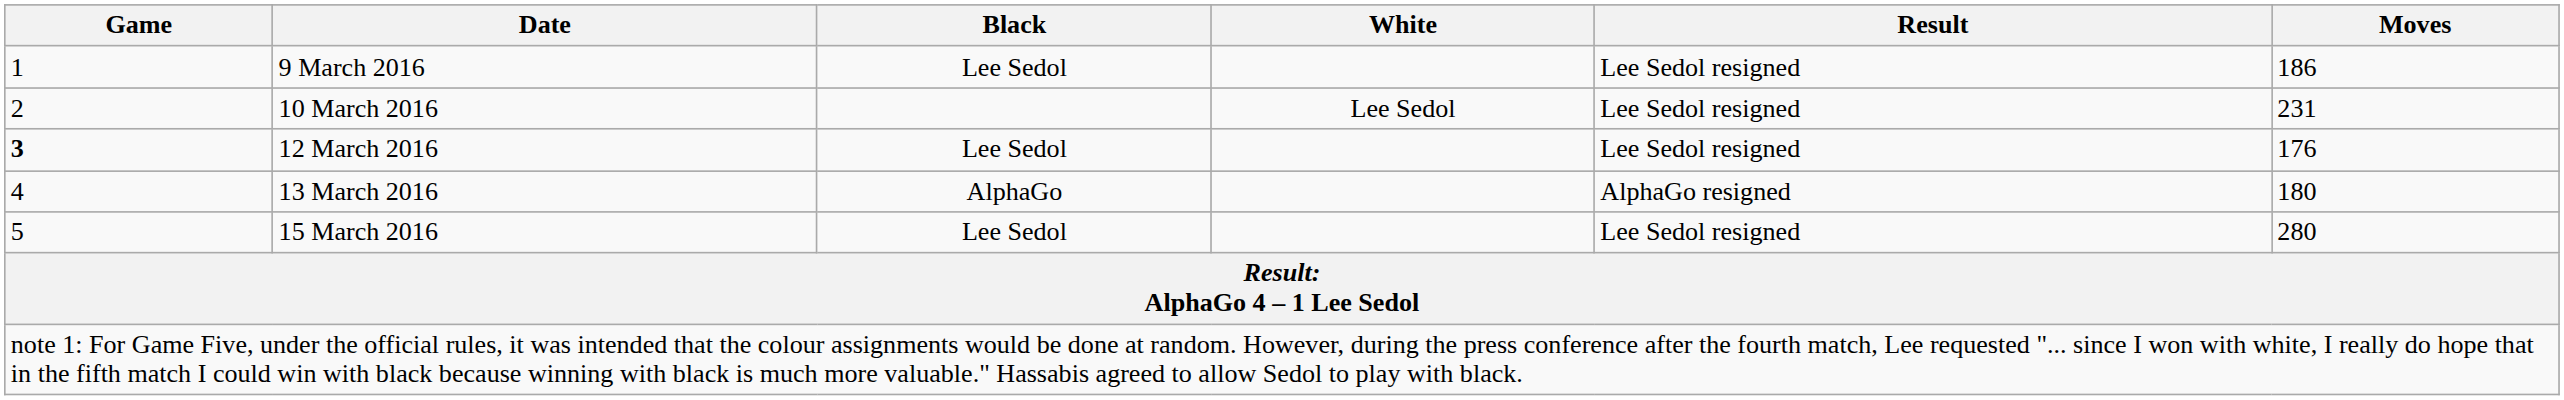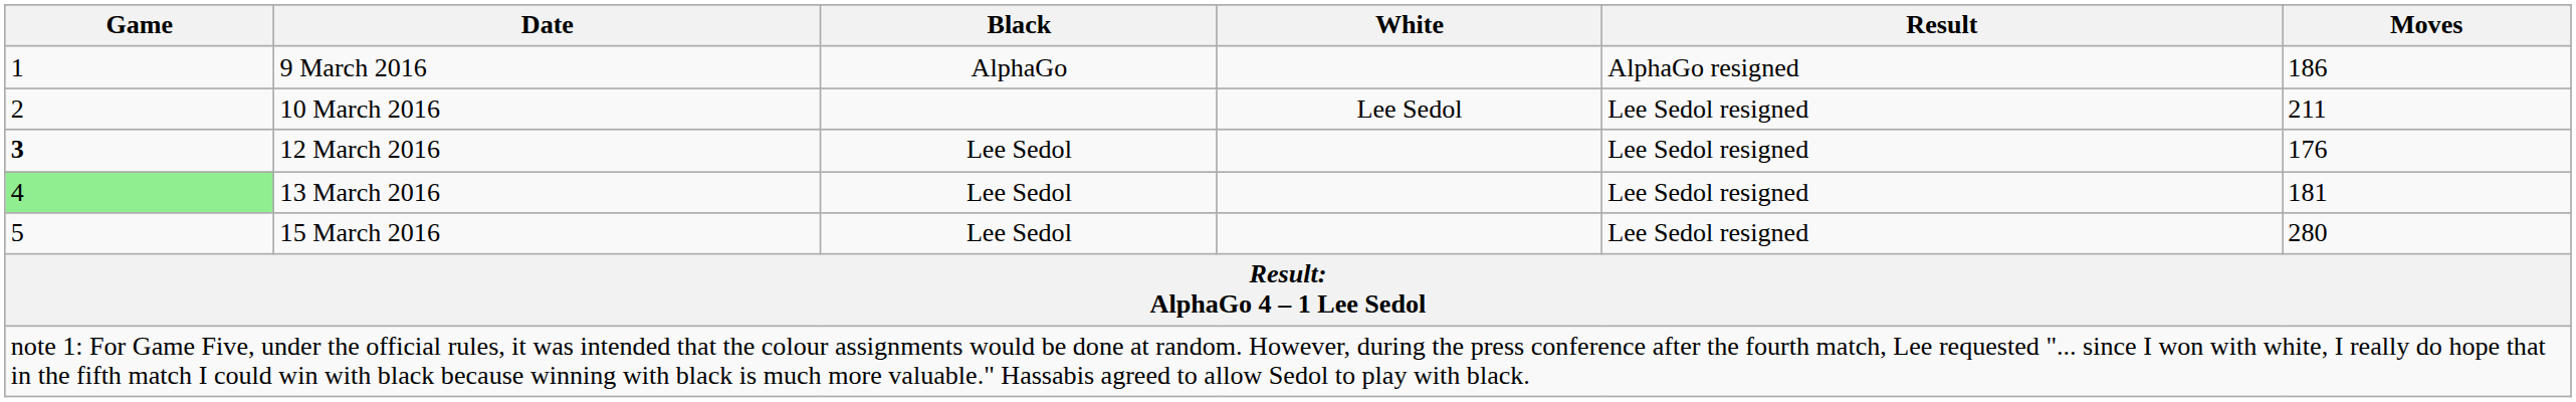9 March 2016 | Black: Lee Sedol -> AlphaGo
9 March 2016 | Result: Lee Sedol resigned -> AlphaGo resigned
10 March 2016 | Moves: 231 -> 211
13 March 2016 | Game: no background -> lightgreen background
13 March 2016 | Black: AlphaGo -> Lee Sedol
13 March 2016 | Result: AlphaGo resigned -> Lee Sedol resigned
13 March 2016 | Moves: 180 -> 181
